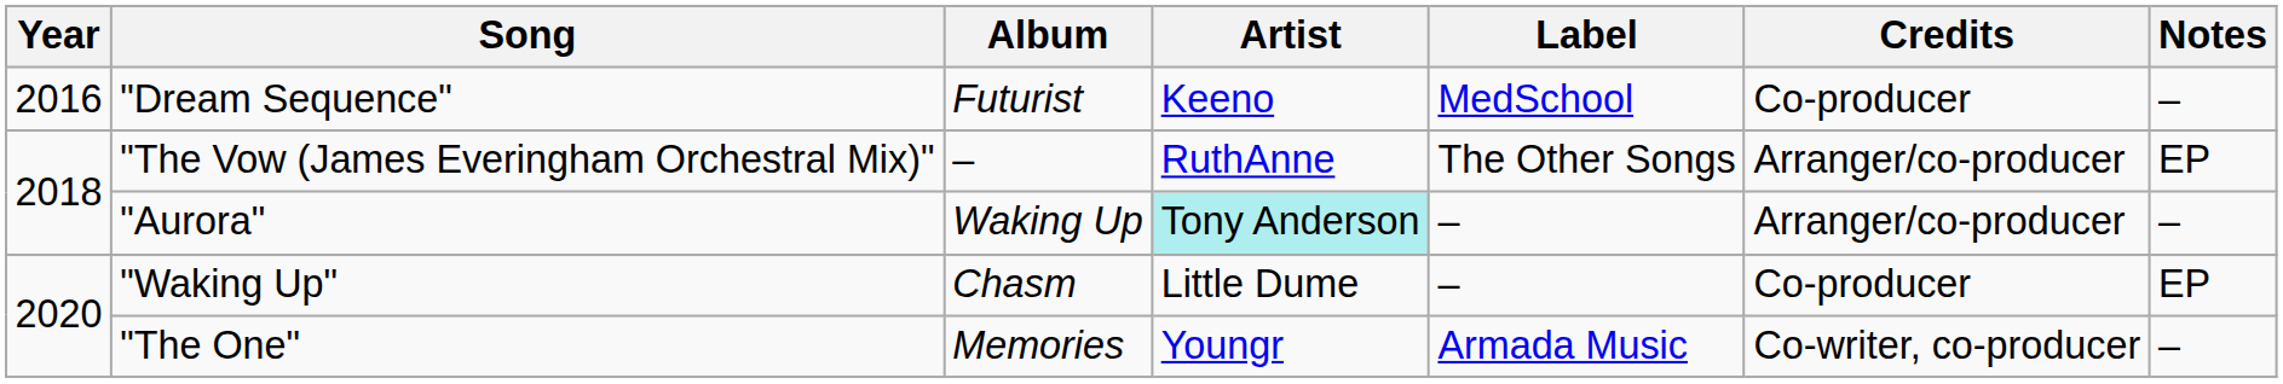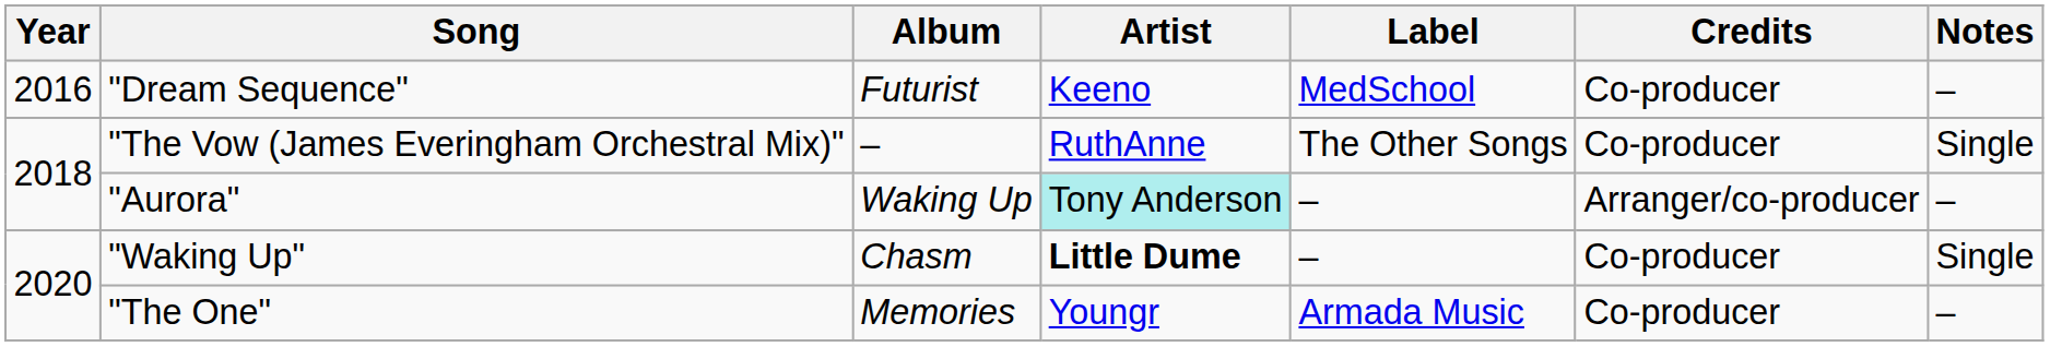"The Vow (James Everingham Orchestral Mix)" | Credits: Arranger/co-producer -> Co-producer
"The Vow (James Everingham Orchestral Mix)" | Notes: EP -> Single
"Waking Up" | Artist: normal -> bold
"Waking Up" | Notes: EP -> Single
"The One" | Credits: Co-writer, co-producer -> Co-producer
